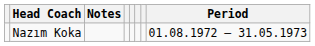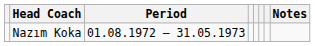columns swapped: Period <-> Notes
